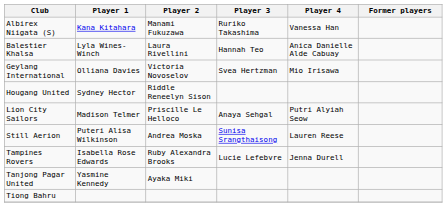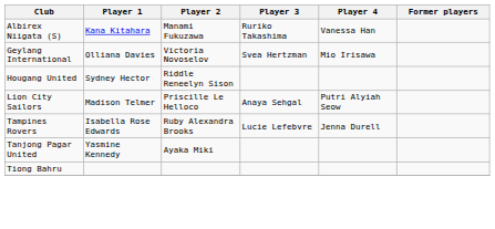- row: Balestier Khalsa | Lyla Wines-Winch | Laura Rivellini | Hannah Teo | Anica Danielle Alde Cabuay
- row: Still Aerion | Puteri Alisa Wilkinson | Andrea Moska | Sunisa Srangthaisong | Lauren Reese
